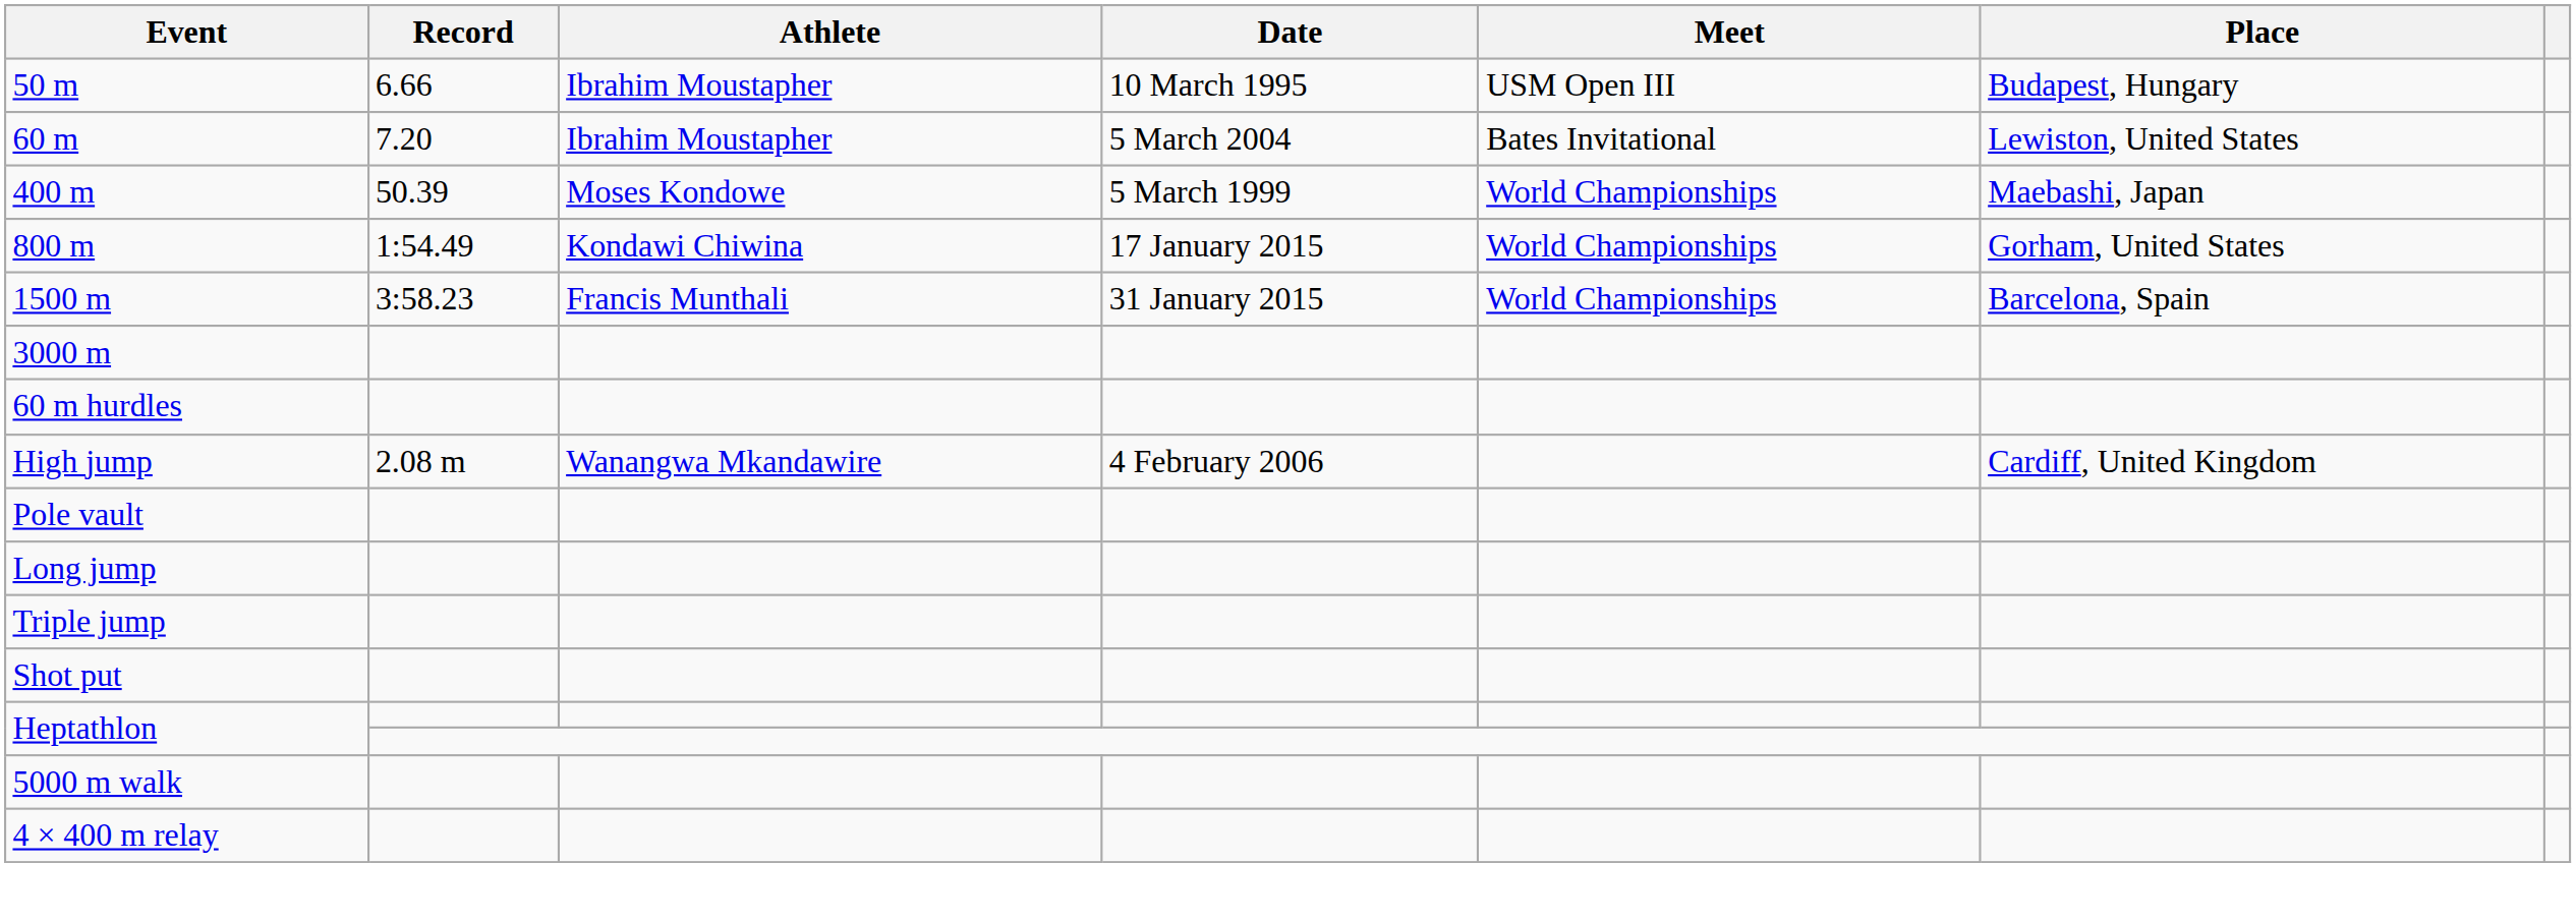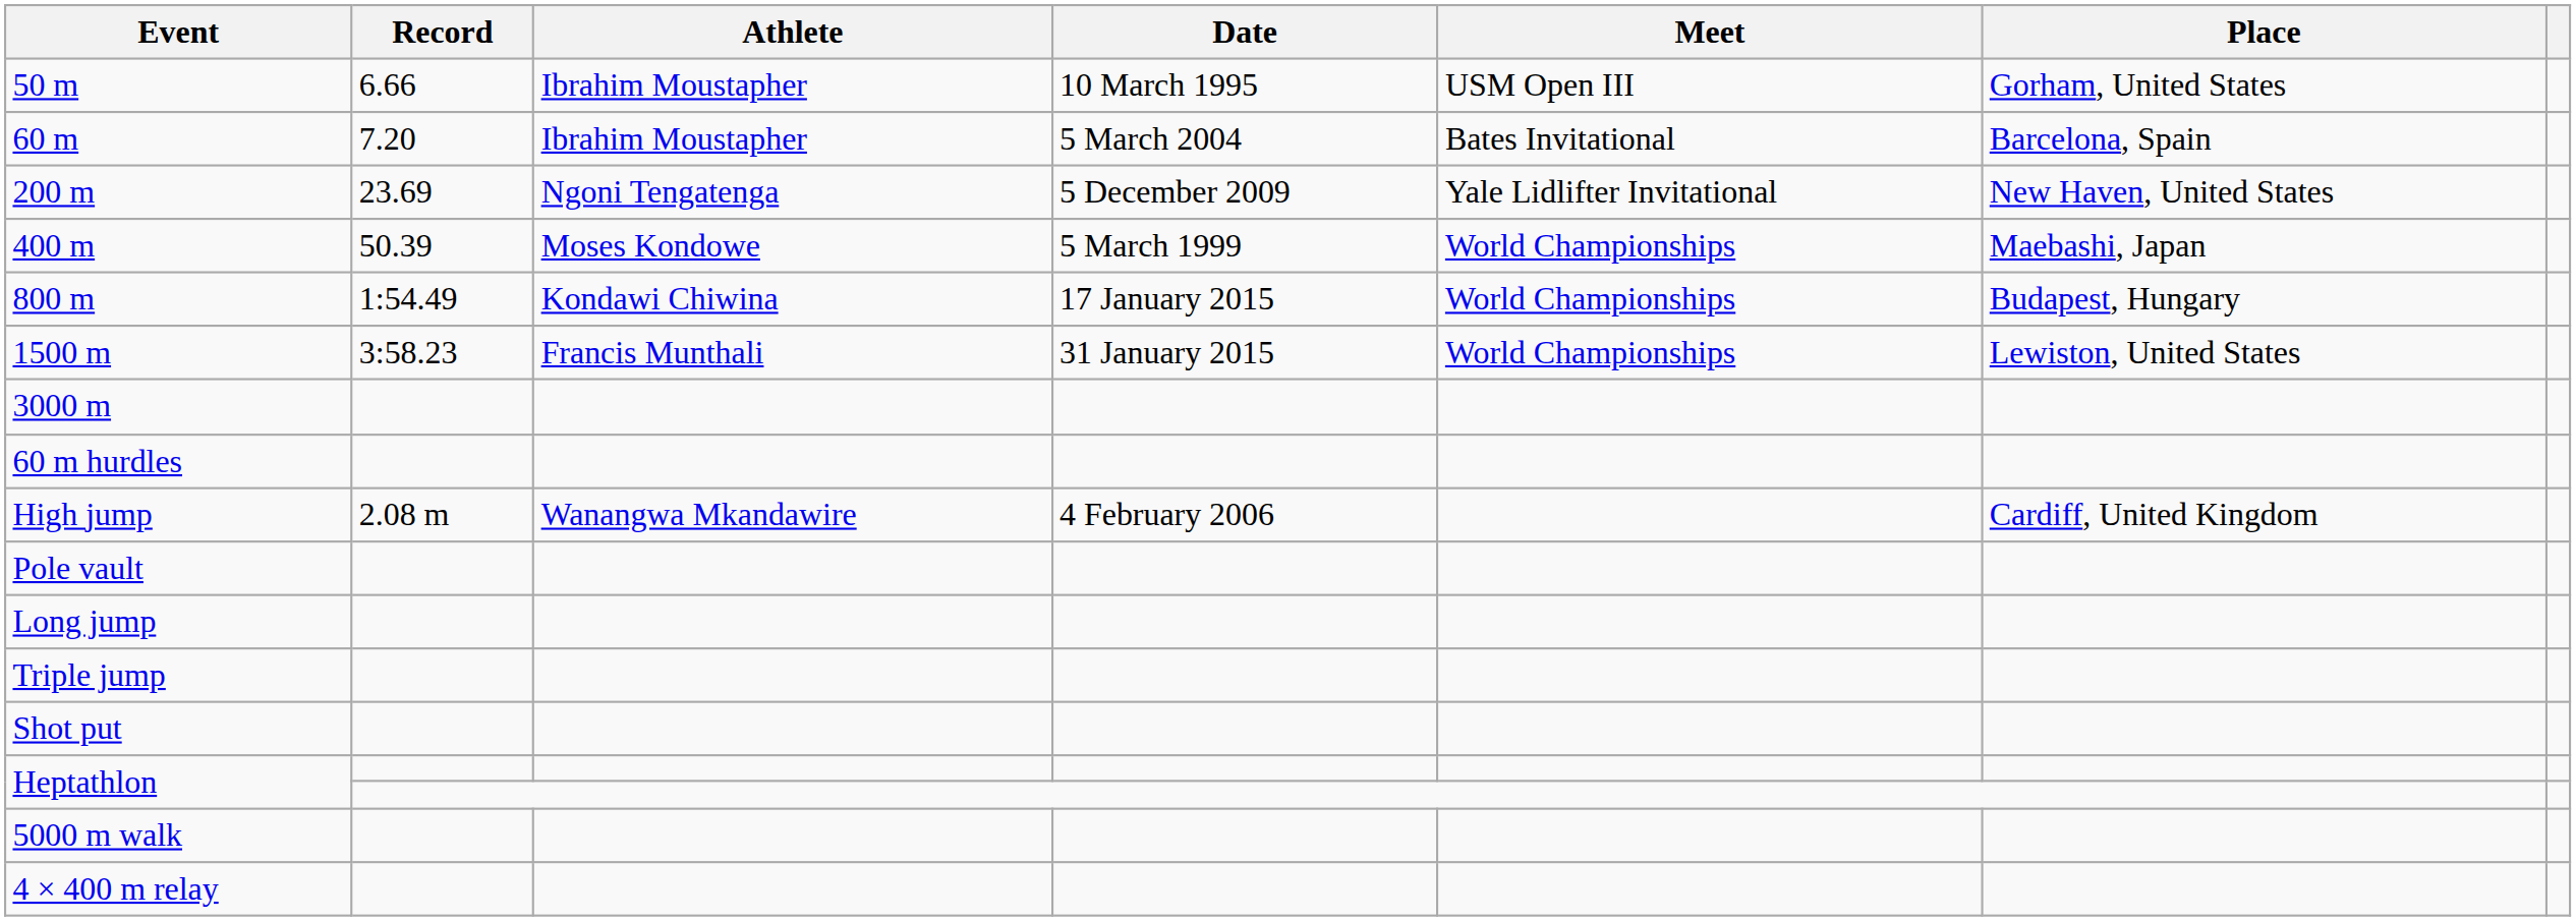50 m | Place: Budapest, Hungary -> Gorham, United States
60 m | Place: Lewiston, United States -> Barcelona, Spain
+ row: 200 m | 23.69 | Ngoni Tengatenga | 5 December 2009 | Yale Lidlifter Invitational | New Haven, United States
800 m | Place: Gorham, United States -> Budapest, Hungary
1500 m | Place: Barcelona, Spain -> Lewiston, United States
